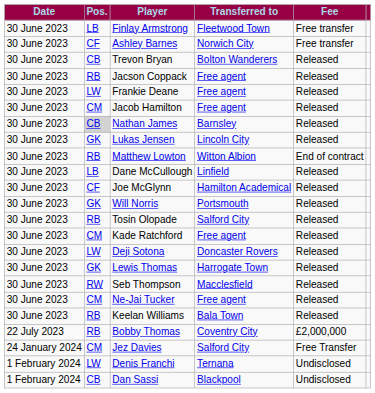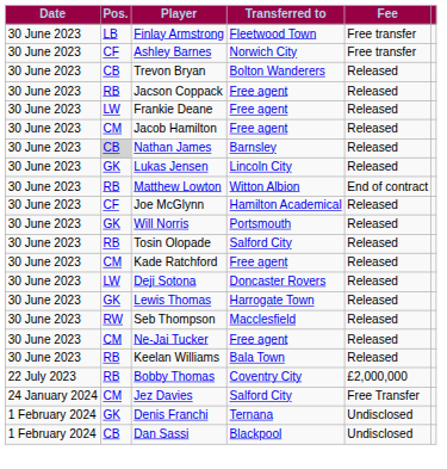- row: 30 June 2023 | LB | Dane McCullough | Linfield | Released
Denis Franchi | Pos.: LW -> GK
